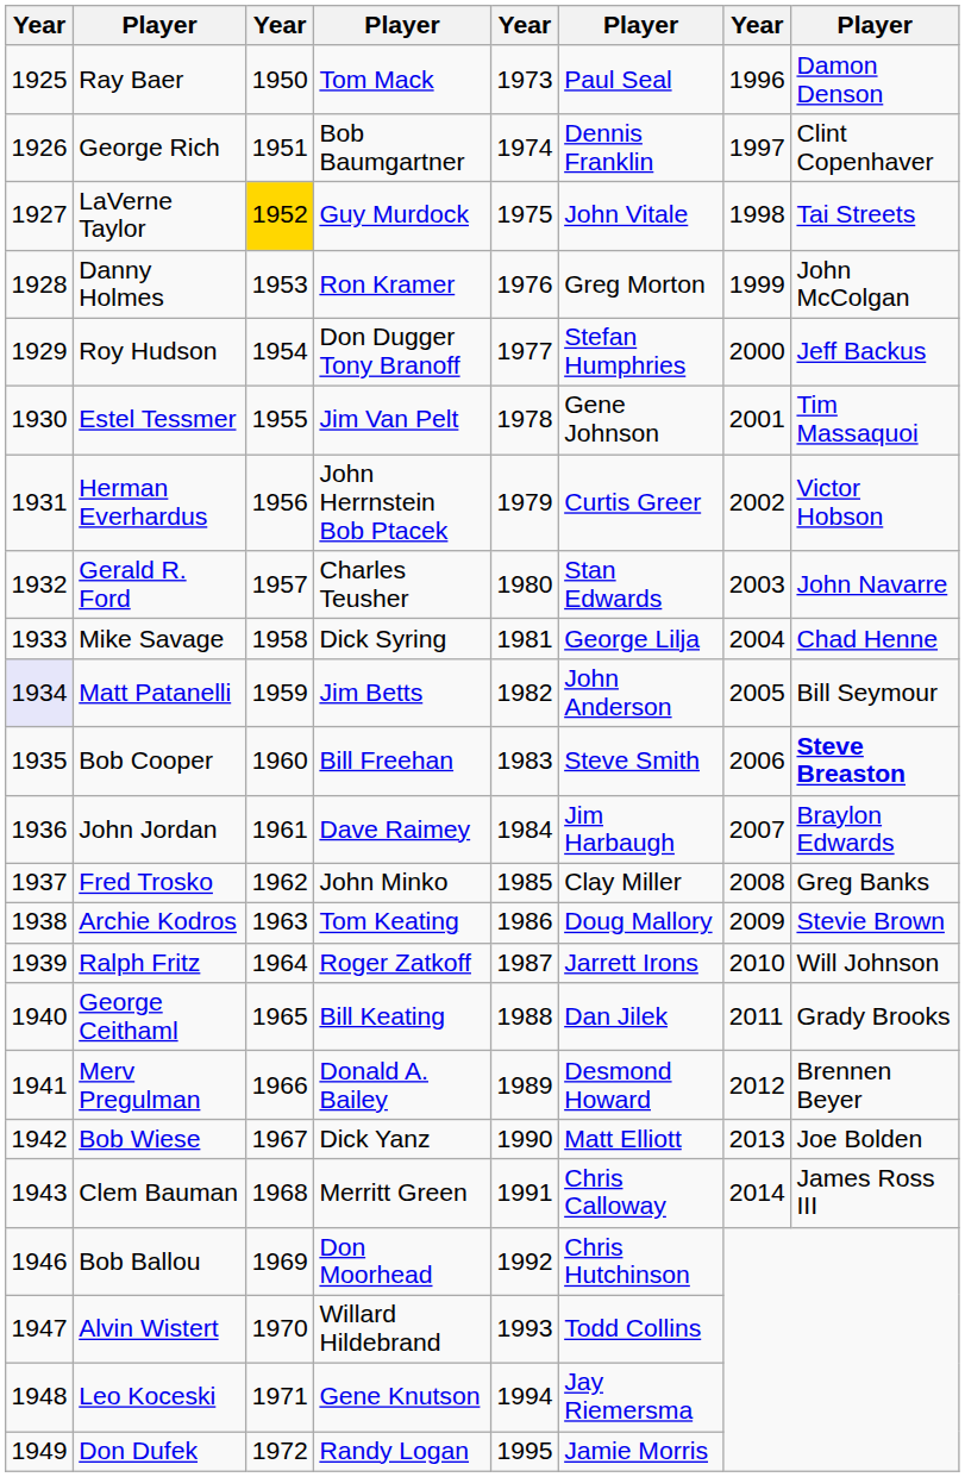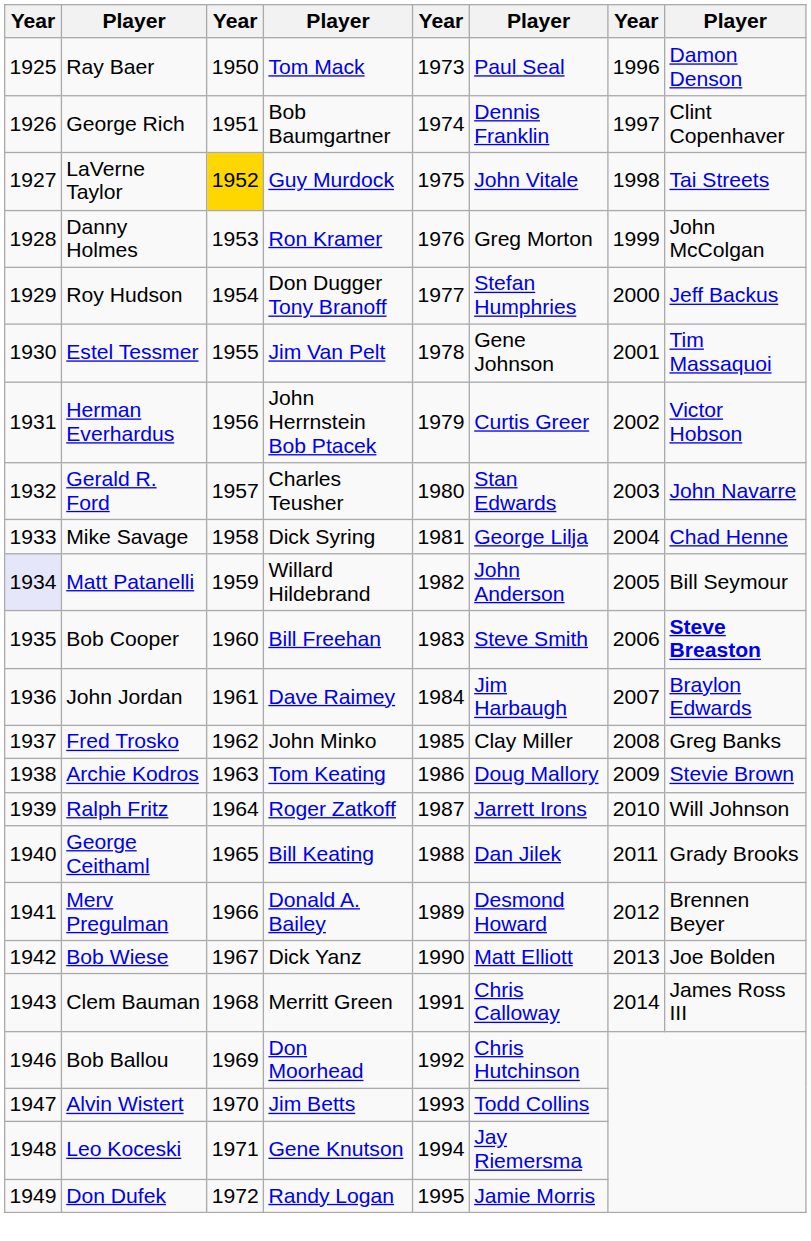Matt Patanelli | column 4: Jim Betts -> Willard Hildebrand
Alvin Wistert | column 4: Willard Hildebrand -> Jim Betts
